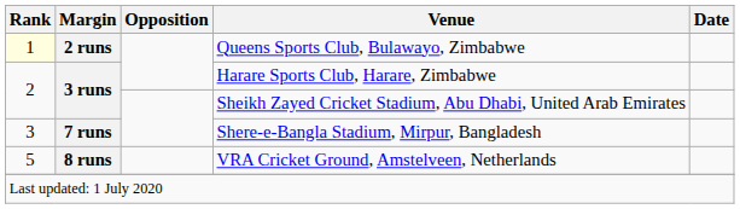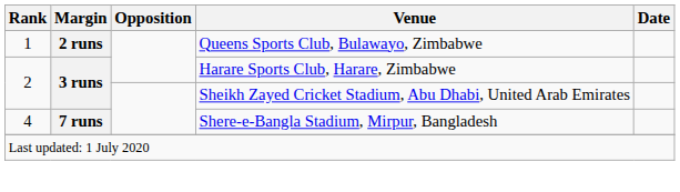Queens Sports Club, Bulawayo, Zimbabwe | Rank: lightyellow background -> no background
Shere-e-Bangla Stadium, Mirpur, Bangladesh | Rank: 3 -> 4
- row: 5 | 8 runs | VRA Cricket Ground, Amstelveen, Netherlands
